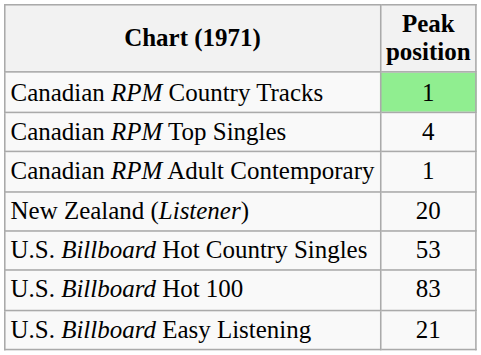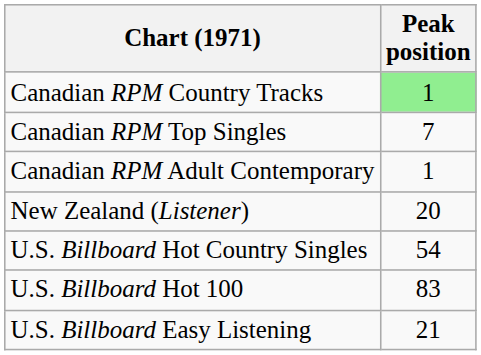Canadian RPM Top Singles | Peak position: 4 -> 7
U.S. Billboard Hot Country Singles | Peak position: 53 -> 54
